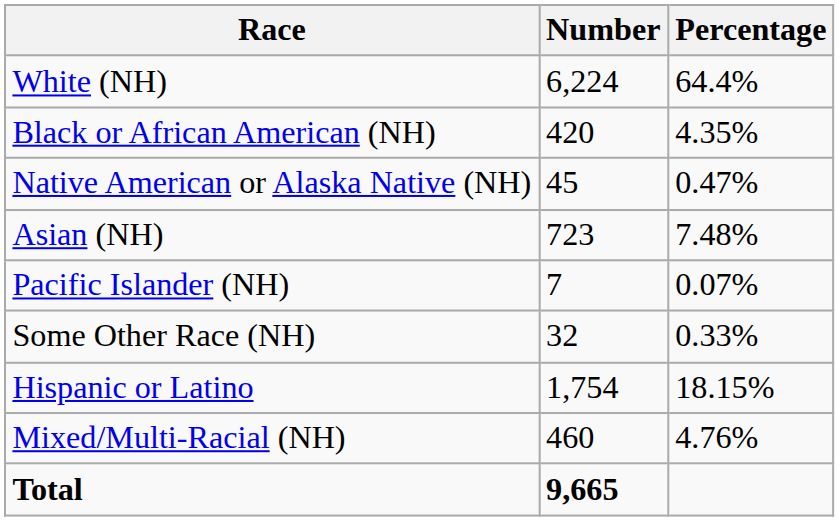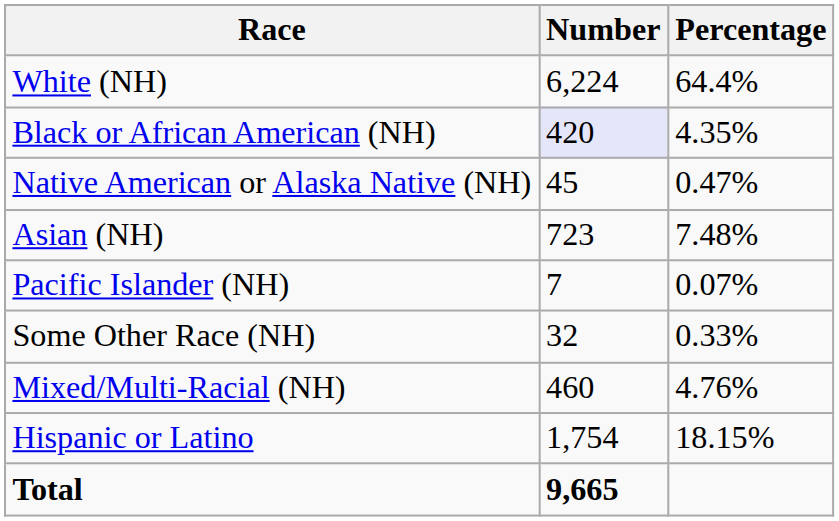Black or African American (NH) | Number: no background -> lavender background
rows swapped: Mixed/Multi-Racial (NH) <-> Hispanic or Latino
